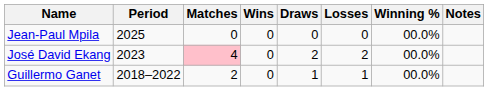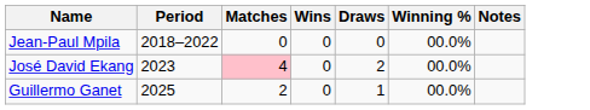- column: Losses | 0 | 2 | 1
Jean-Paul Mpila | Period: 2025 -> 2018–2022
Guillermo Ganet | Period: 2018–2022 -> 2025
